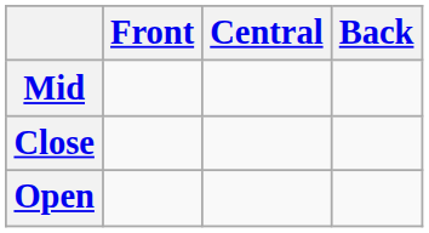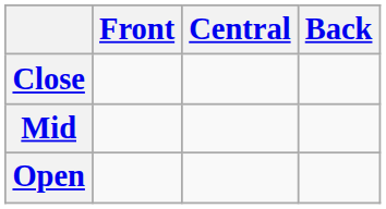rows swapped: Close <-> Mid
